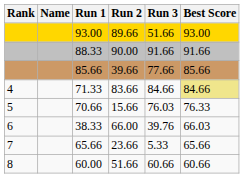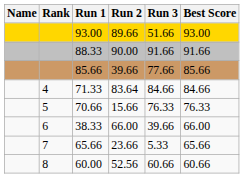columns swapped: Rank <-> Name
71.33 | Run 2: 83.66 -> 83.64
71.33 | Best Score: khaki background -> no background
70.66 | Run 3: 76.03 -> 76.33
38.33 | Run 3: 39.76 -> 39.66
38.33 | Best Score: 66.03 -> 66.00
60.00 | Run 2: 51.66 -> 52.56
